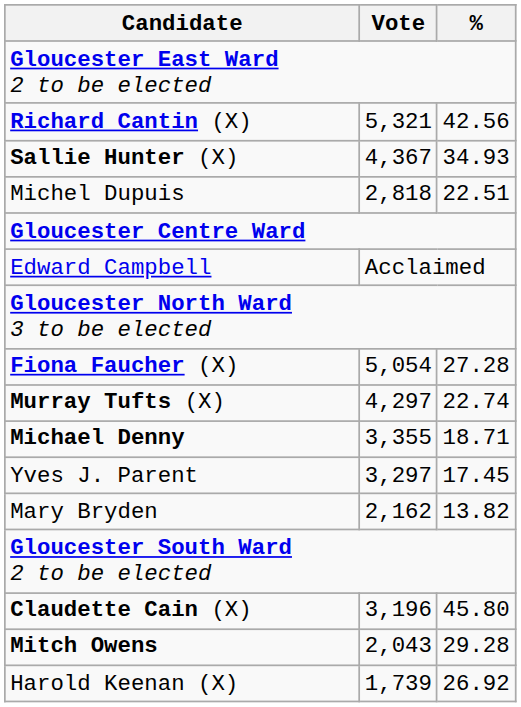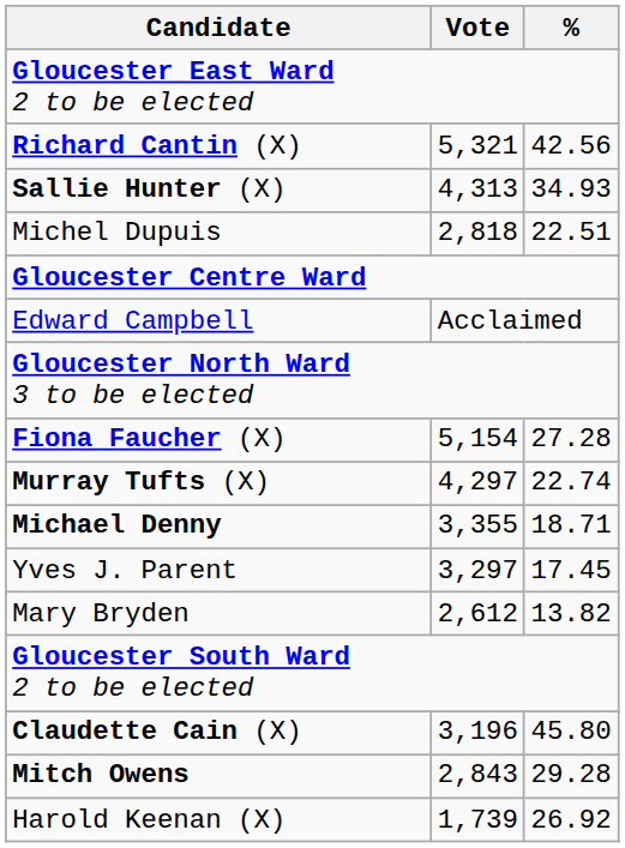Sallie Hunter (X) | Vote: 4,367 -> 4,313
Fiona Faucher (X) | Vote: 5,054 -> 5,154
Mary Bryden | Vote: 2,162 -> 2,612
Mitch Owens | Vote: 2,043 -> 2,843
